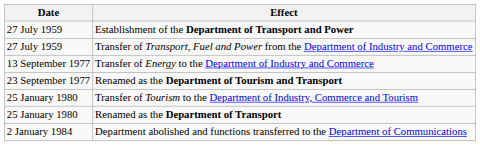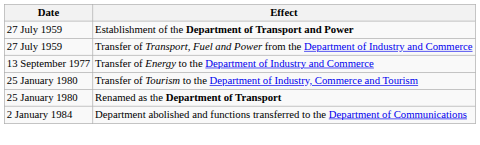- row: 23 September 1977 | Renamed as the Department of Tourism and Transport
